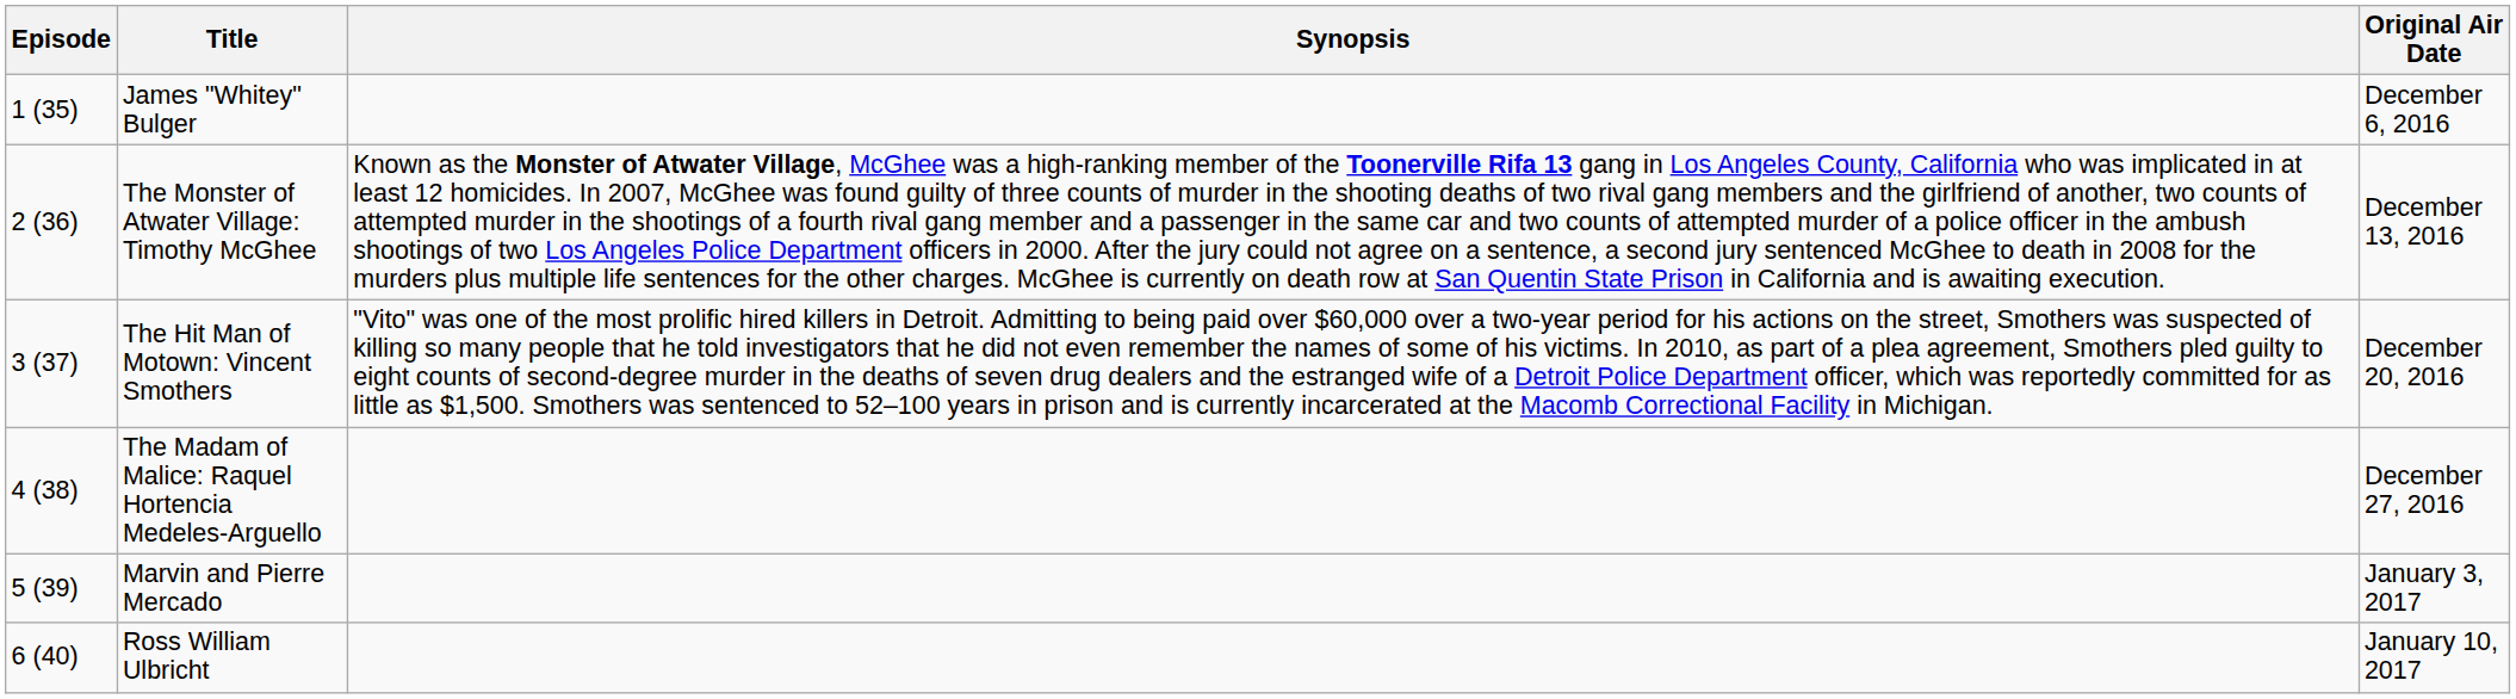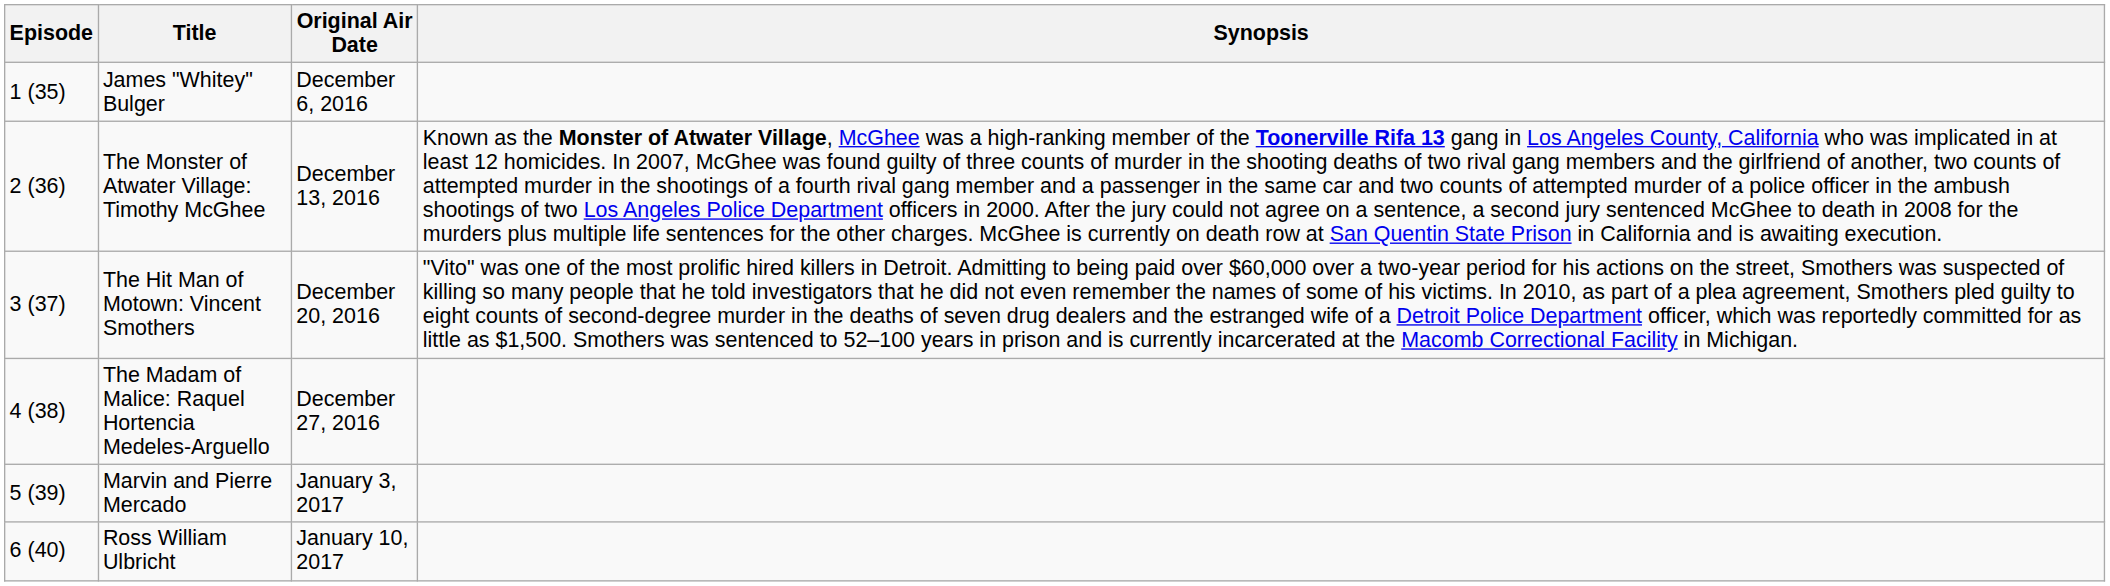columns swapped: Original Air Date <-> Synopsis
